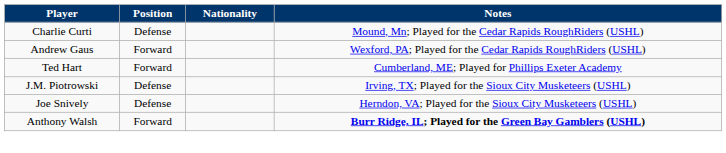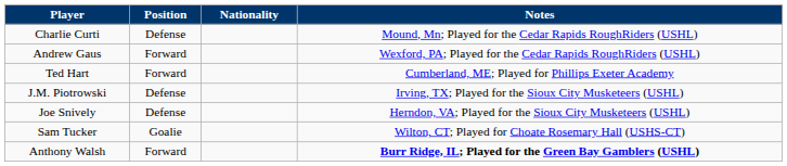+ row: Sam Tucker | Goalie | Wilton, CT; Played for Choate Rosemary Hall (USHS-CT)
